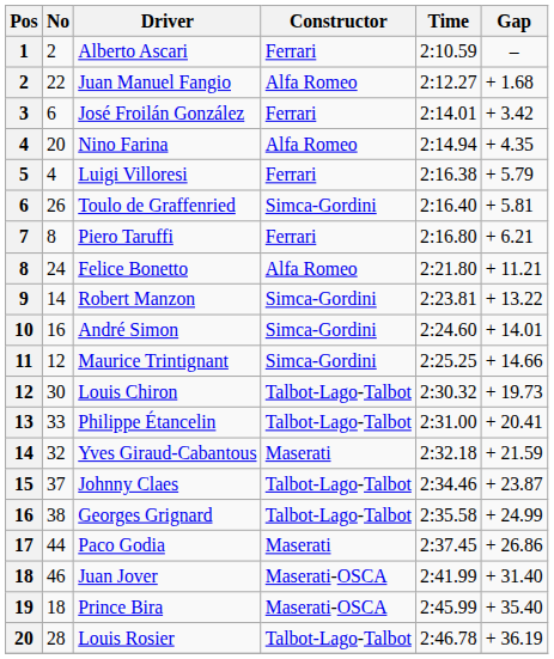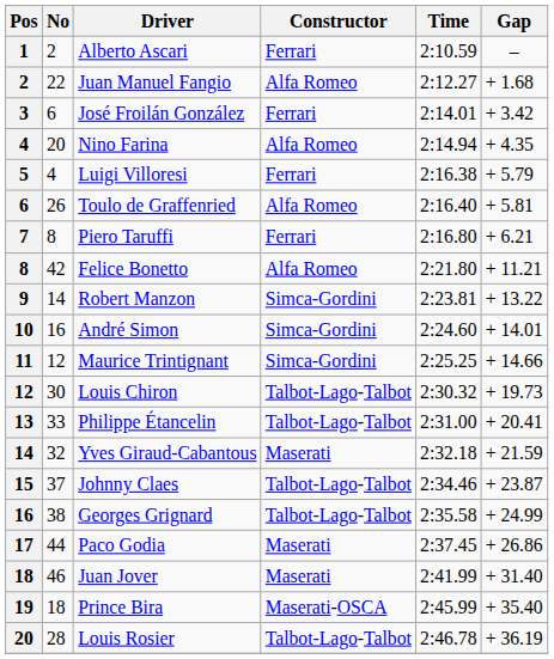Toulo de Graffenried | Constructor: Simca-Gordini -> Alfa Romeo
Felice Bonetto | No: 24 -> 42
Juan Jover | Constructor: Maserati-OSCA -> Maserati
